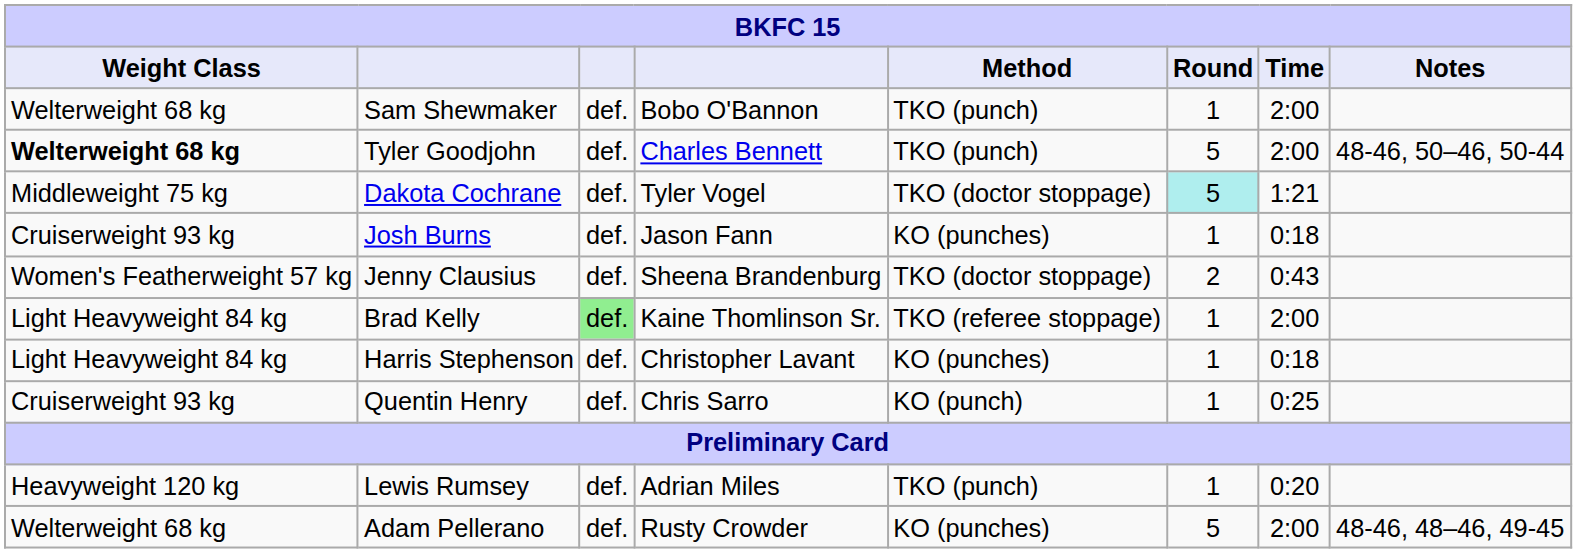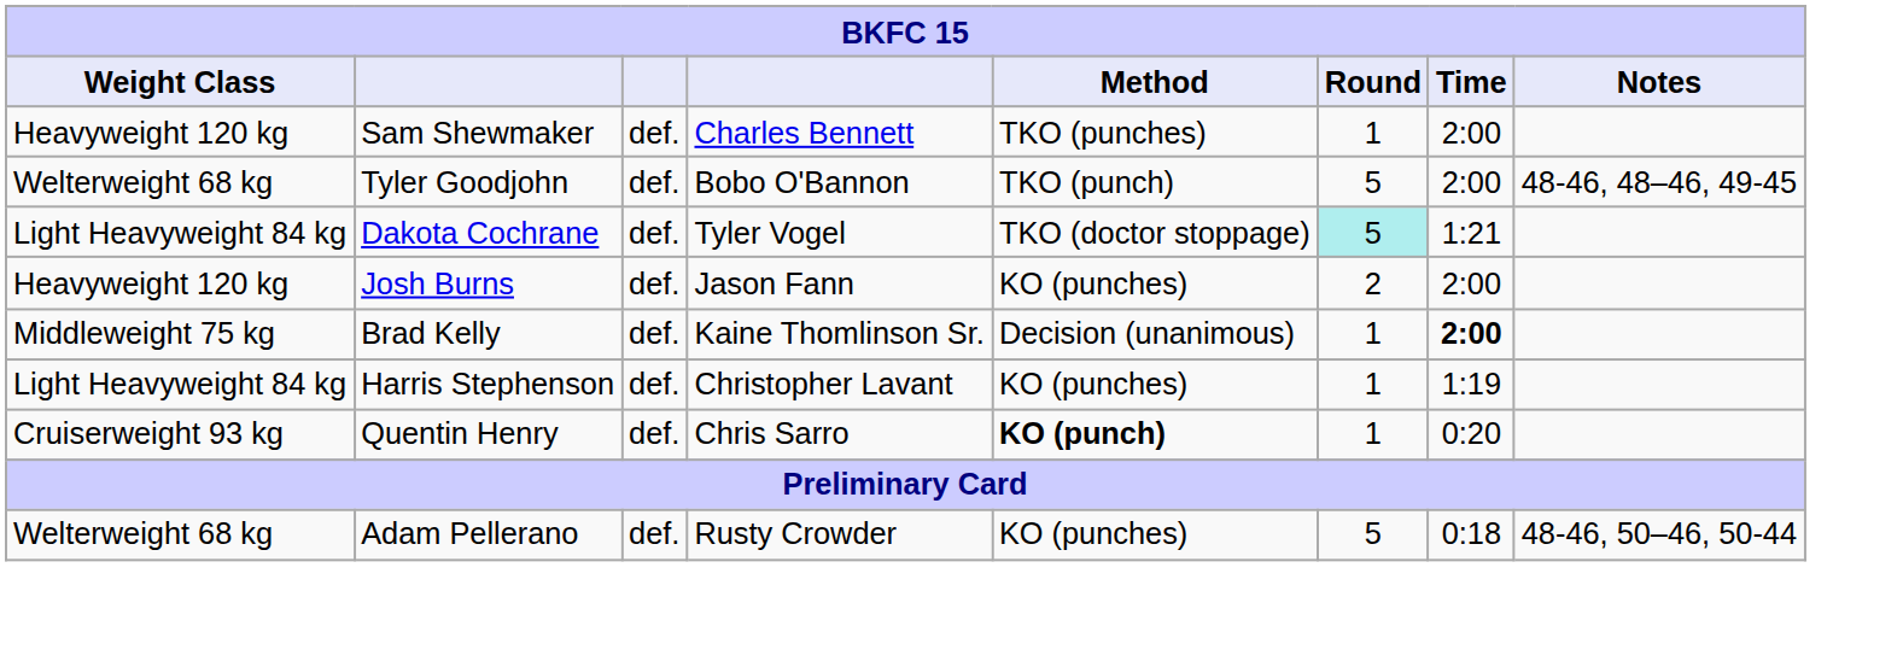Sam Shewmaker | Weight Class: Welterweight 68 kg -> Heavyweight 120 kg
Sam Shewmaker | column 4: Bobo O'Bannon -> Charles Bennett
Sam Shewmaker | Method: TKO (punch) -> TKO (punches)
Tyler Goodjohn | Weight Class: bold -> normal
Tyler Goodjohn | column 4: Charles Bennett -> Bobo O'Bannon
Tyler Goodjohn | Notes: 48-46, 50–46, 50-44 -> 48-46, 48–46, 49-45
Dakota Cochrane | Weight Class: Middleweight 75 kg -> Light Heavyweight 84 kg
Josh Burns | Weight Class: Cruiserweight 93 kg -> Heavyweight 120 kg
Josh Burns | Round: 1 -> 2
Josh Burns | Time: 0:18 -> 2:00
- row: Women's Featherweight 57 kg | Jenny Clausius | def. | Sheena Brandenburg | TKO (doctor stoppage) | 2 | 0:43
Brad Kelly | Weight Class: Light Heavyweight 84 kg -> Middleweight 75 kg
Brad Kelly | column 3: lightgreen background -> no background
Brad Kelly | Method: TKO (referee stoppage) -> Decision (unanimous)
Brad Kelly | Time: normal -> bold
Harris Stephenson | Time: 0:18 -> 1:19
Quentin Henry | Method: normal -> bold
Quentin Henry | Time: 0:25 -> 0:20
- row: Heavyweight 120 kg | Lewis Rumsey | def. | Adrian Miles | TKO (punch) | 1 | 0:20
Adam Pellerano | Time: 2:00 -> 0:18
Adam Pellerano | Notes: 48-46, 48–46, 49-45 -> 48-46, 50–46, 50-44
